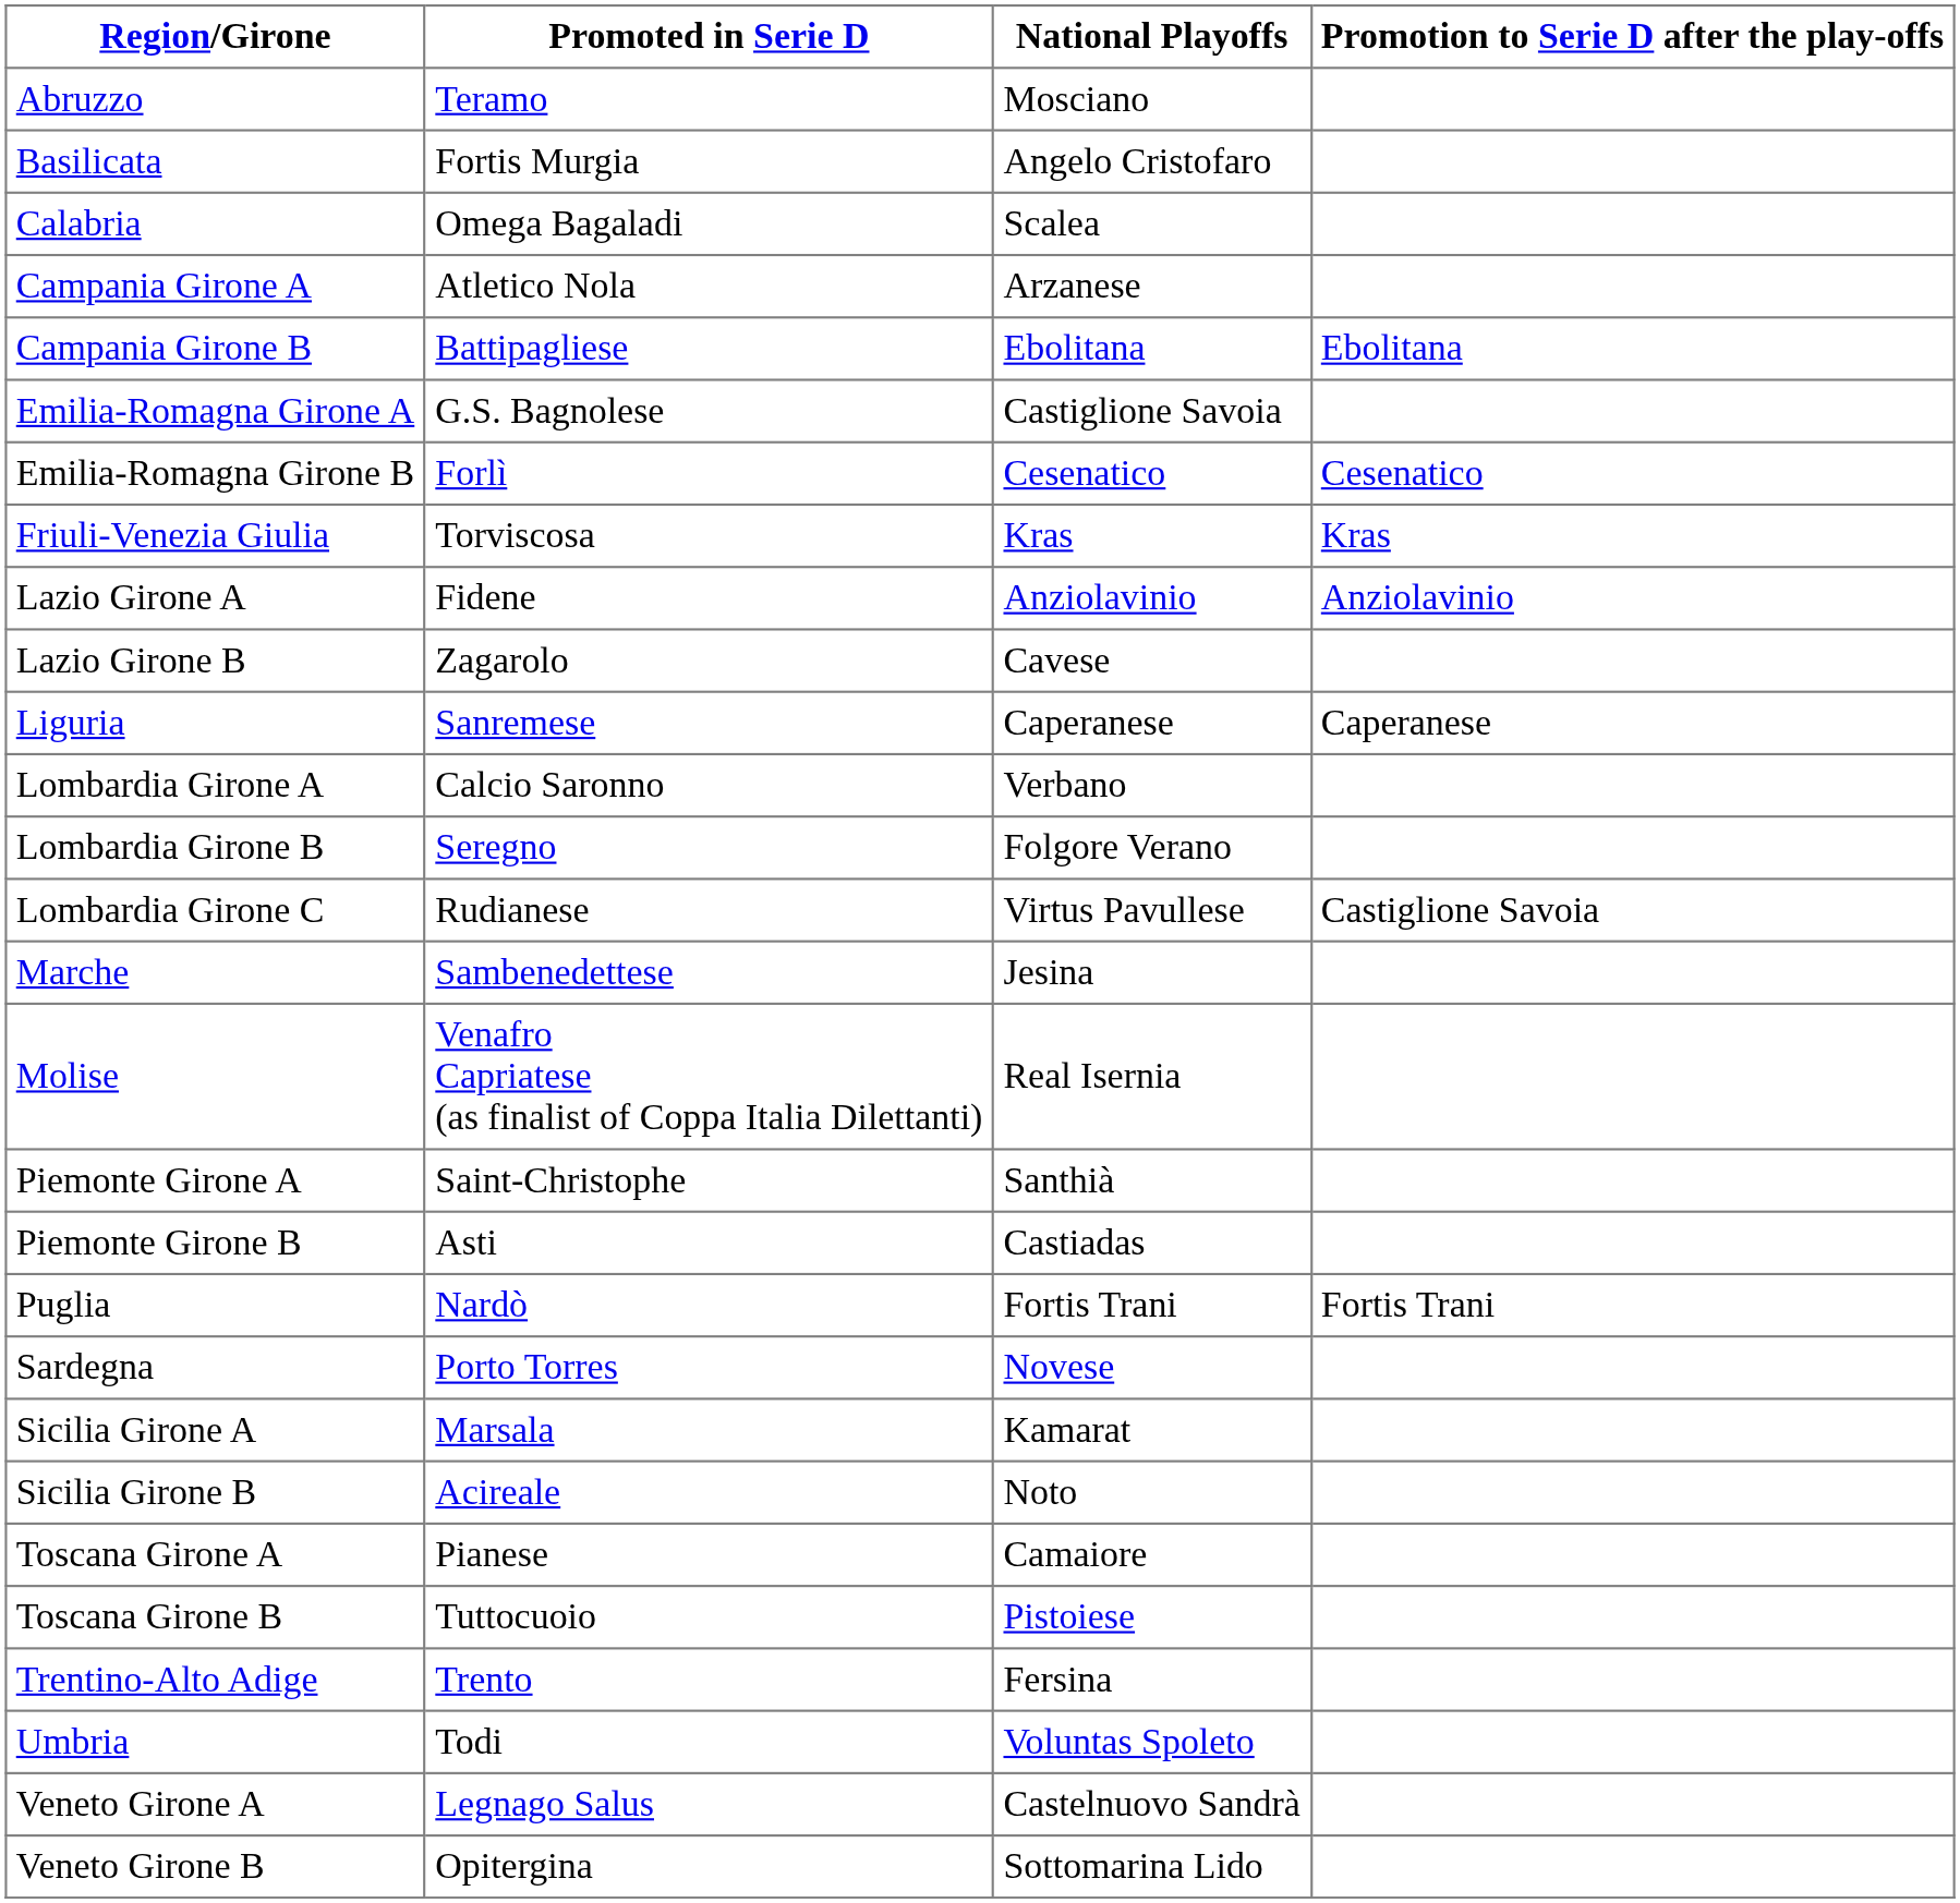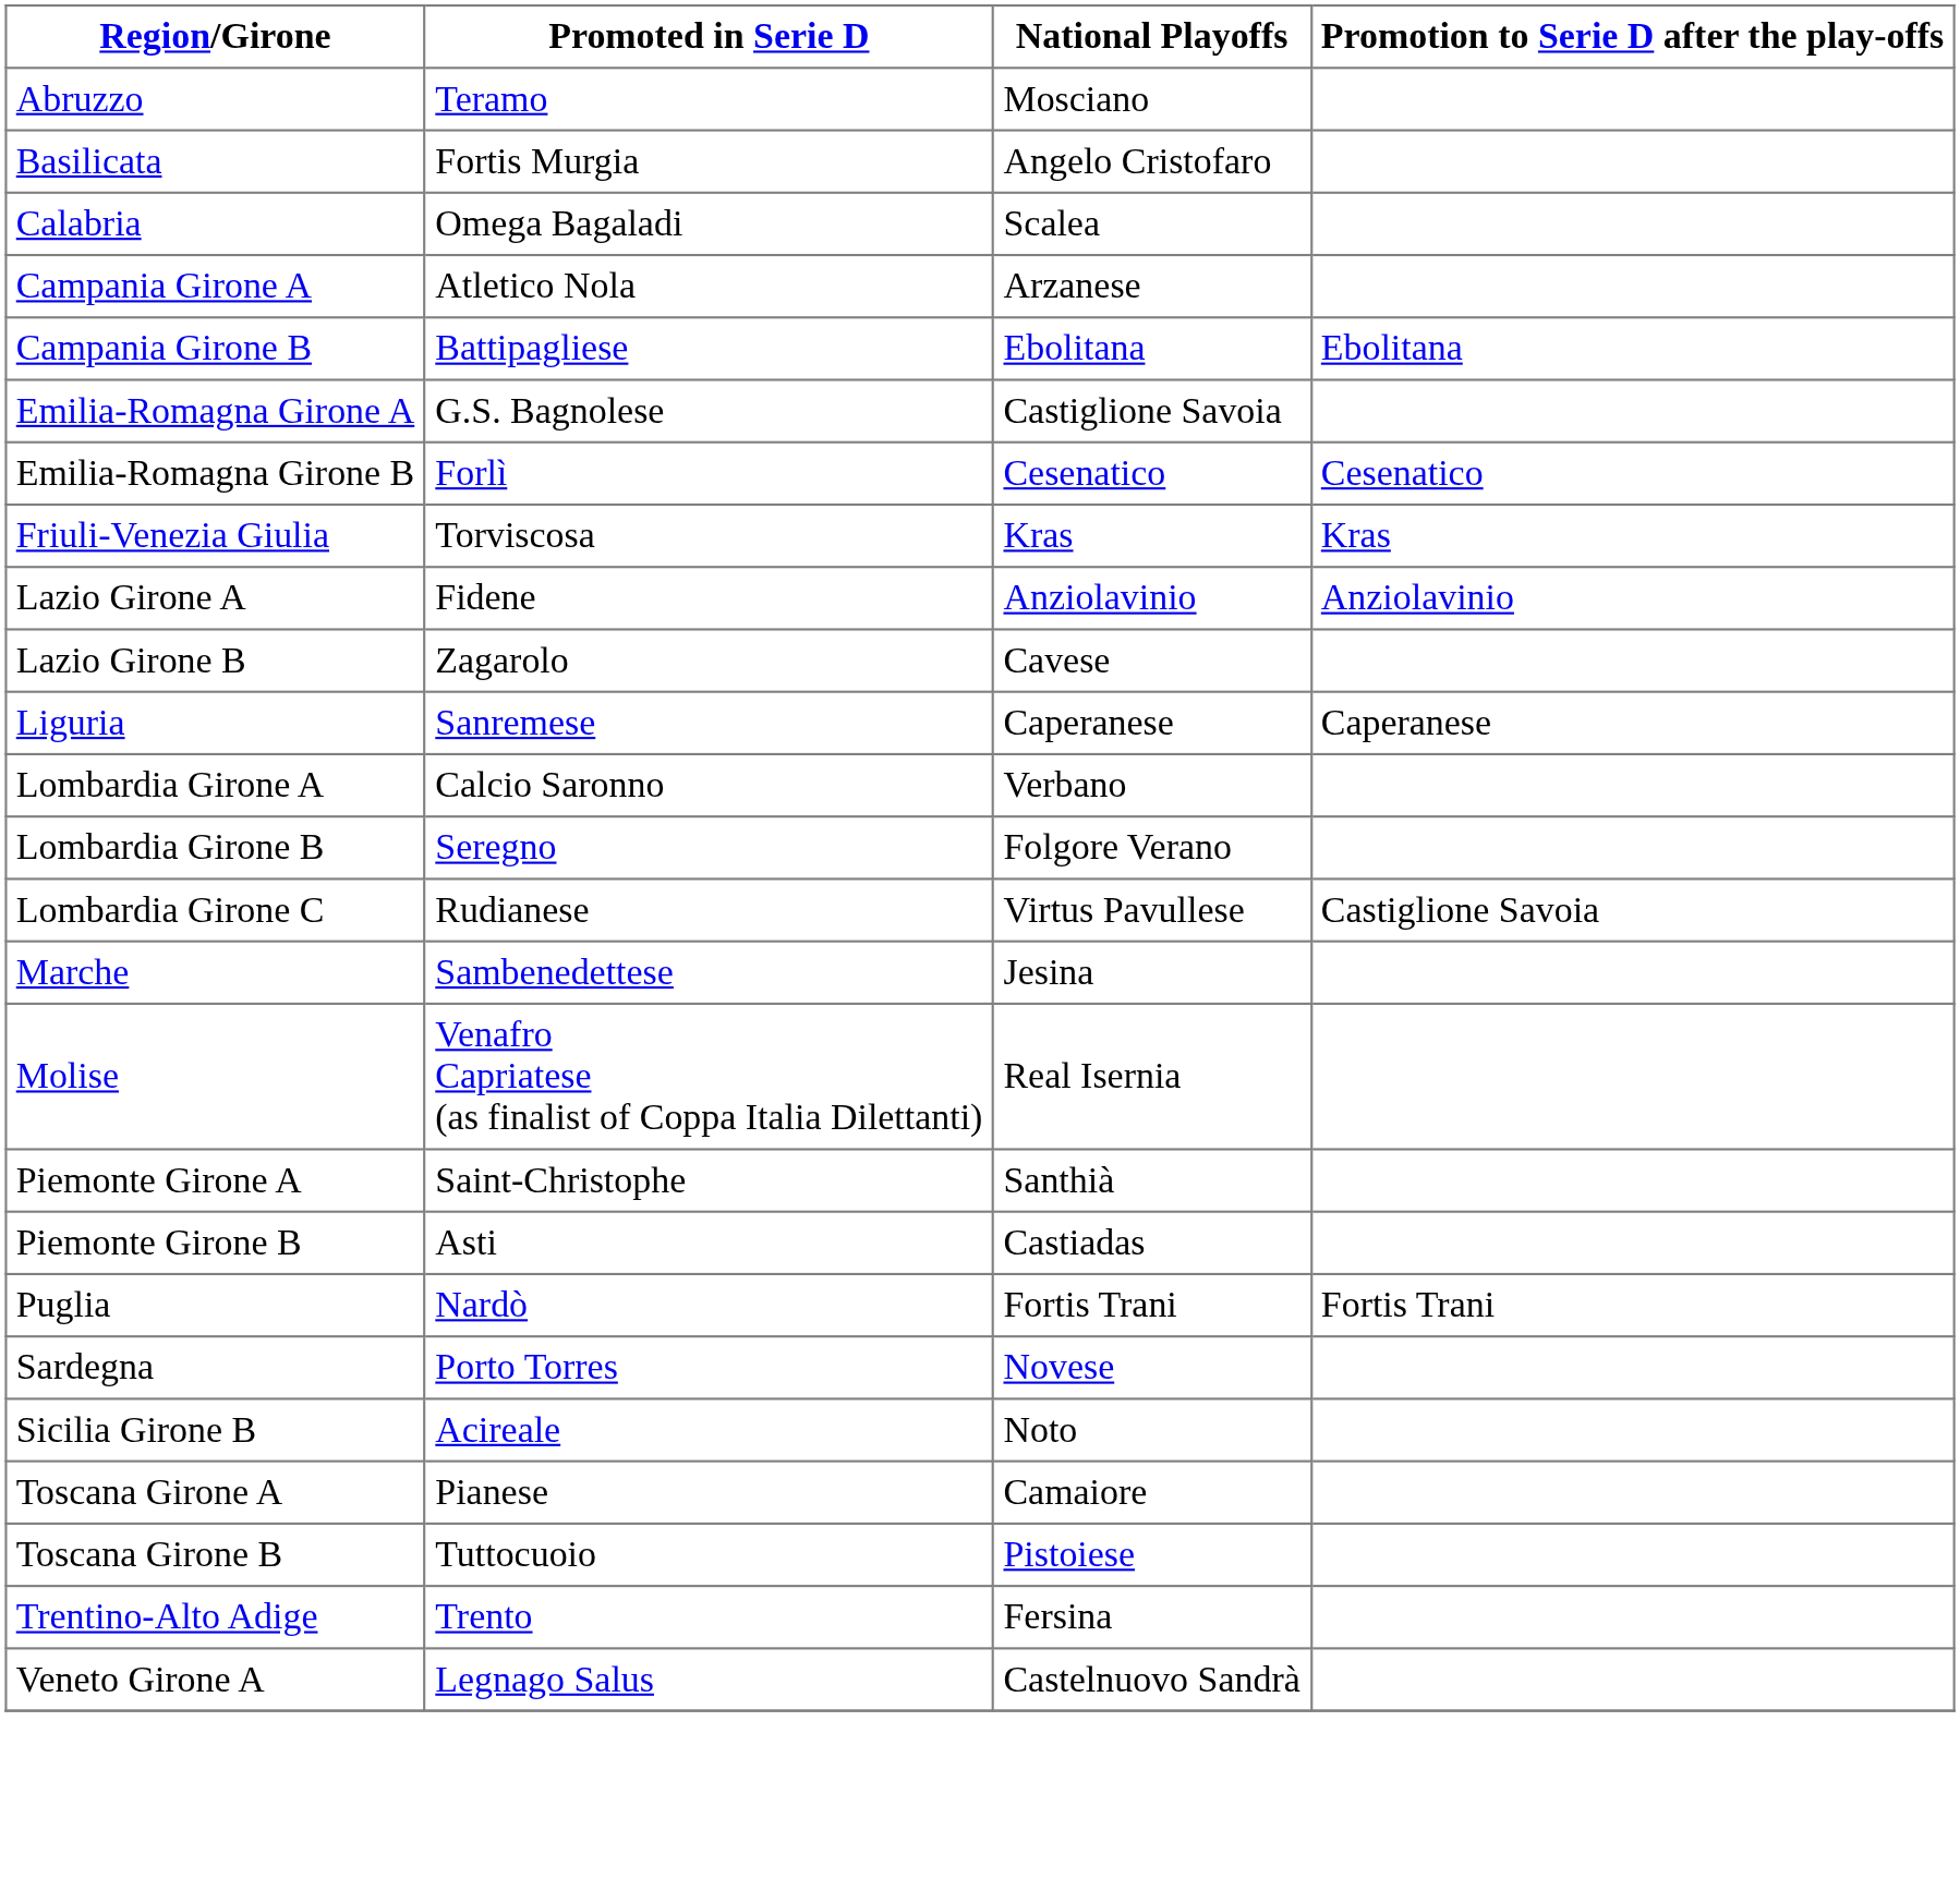- row: Sicilia Girone A | Marsala | Kamarat
- row: Umbria | Todi | Voluntas Spoleto
- row: Veneto Girone B | Opitergina | Sottomarina Lido
